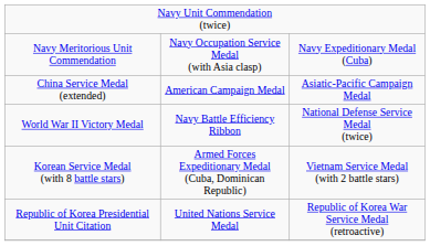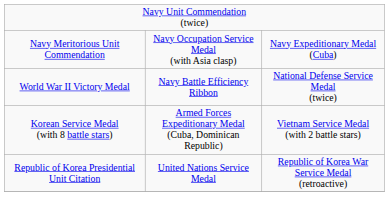- row: China Service Medal (extended) | American Campaign Medal | Asiatic-Pacific Campaign Medal
